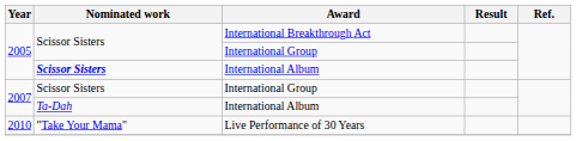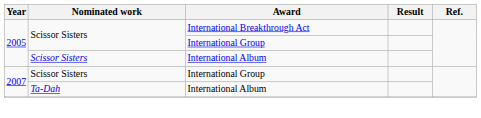2005 / International Album | Nominated work: bold -> normal
- row: 2010 | "Take Your Mama" | Live Performance of 30 Years
